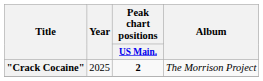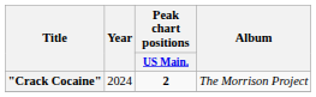"Crack Cocaine" | Year: 2025 -> 2024
